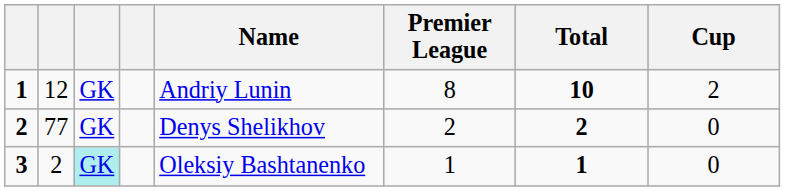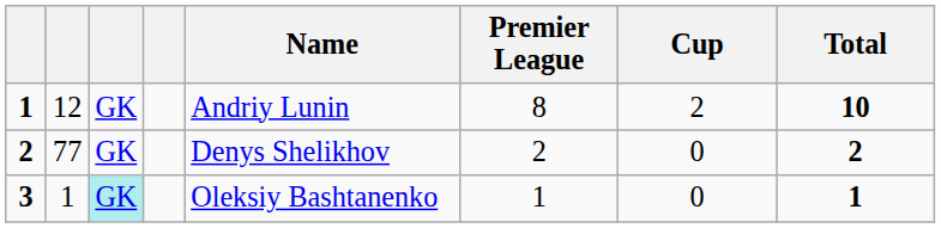columns swapped: Cup <-> Total
3 | column 2: 2 -> 1
